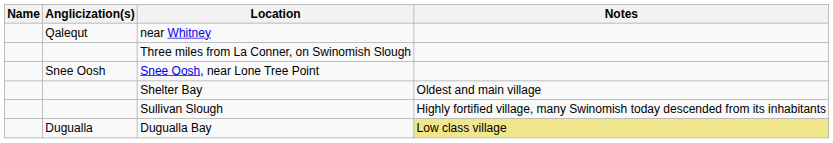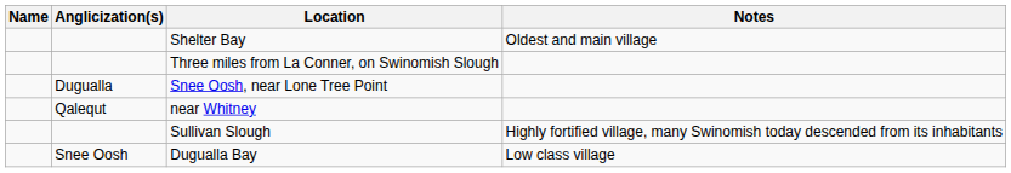rows swapped: near Whitney <-> Shelter Bay
Snee Oosh, near Lone Tree Point | Anglicization(s): Snee Oosh -> Dugualla
Dugualla Bay | Anglicization(s): Dugualla -> Snee Oosh
Dugualla Bay | Notes: khaki background -> no background
